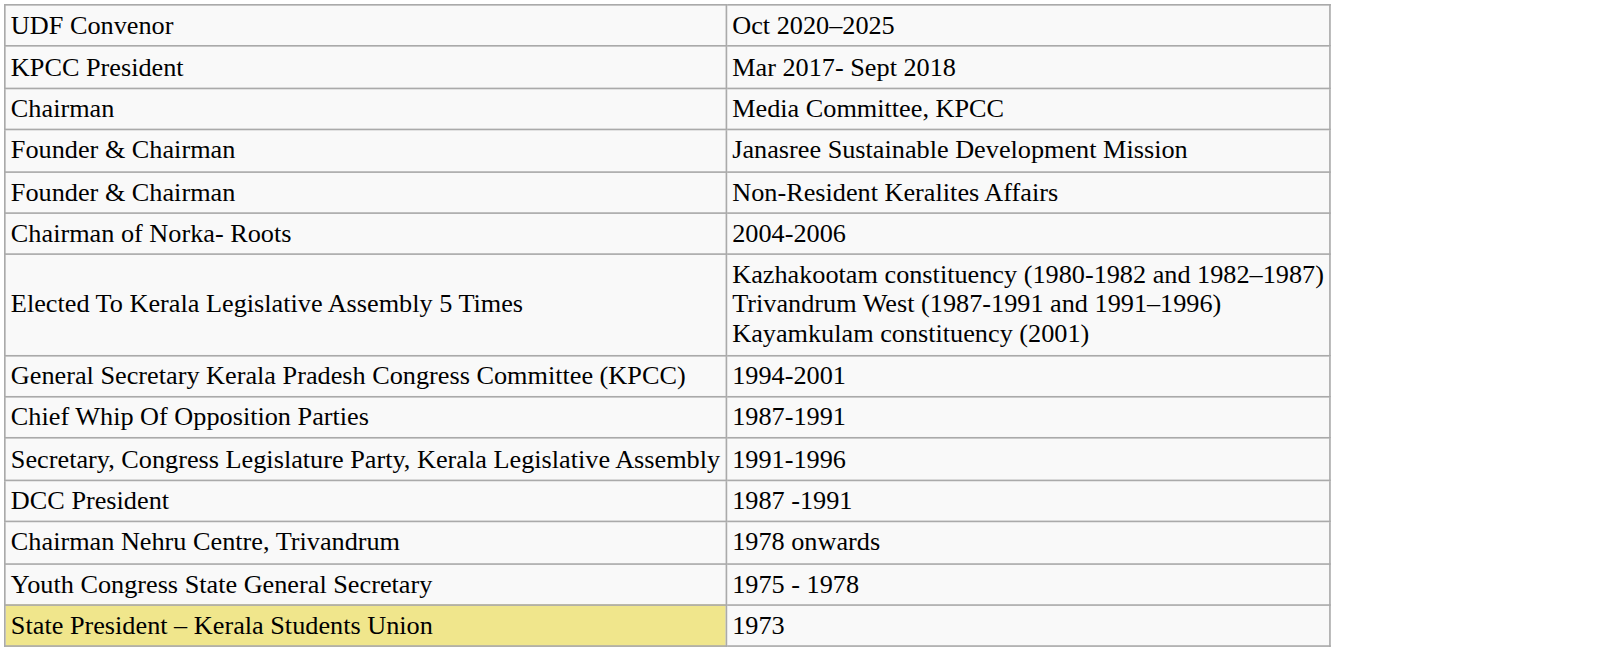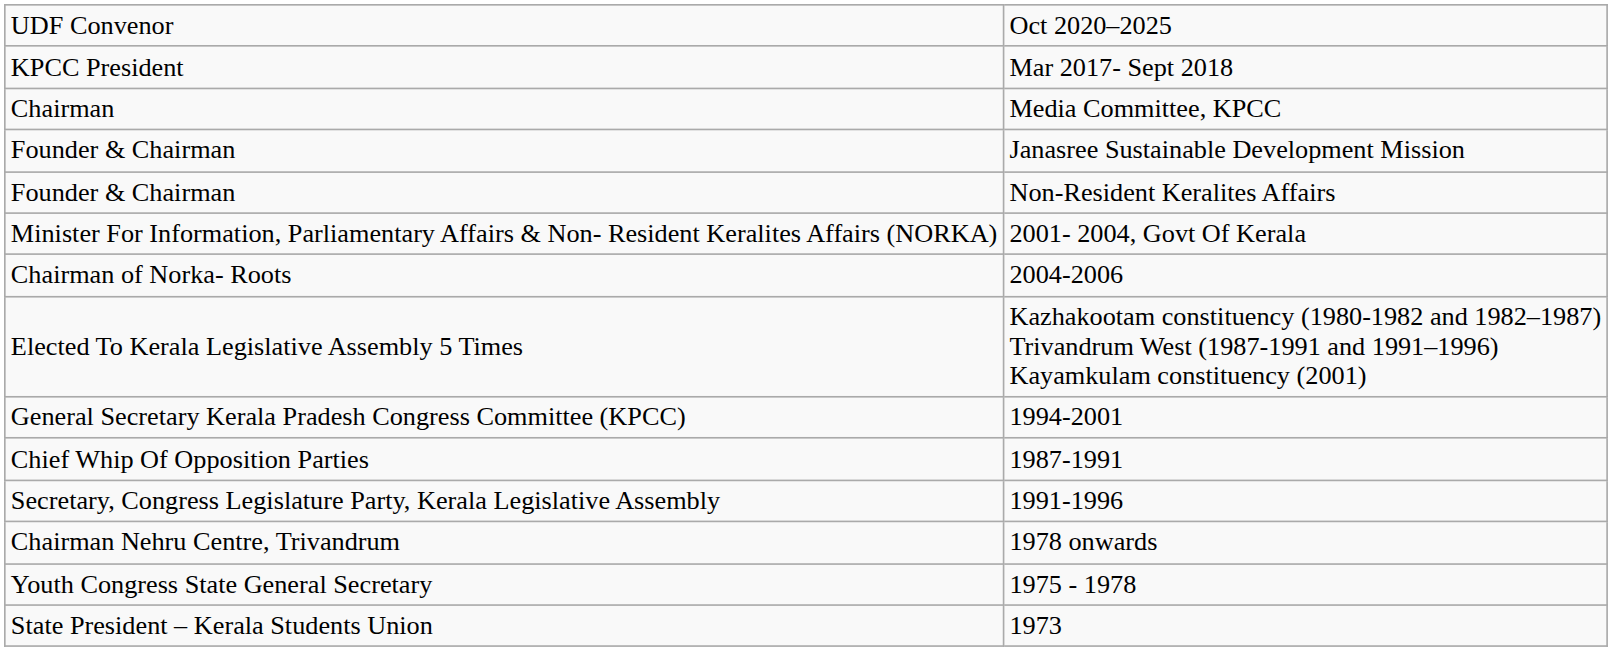+ row: Minister For Information, Parliamentary Affairs & Non- Resident Keralites Affairs (NORKA) | 2001- 2004, Govt Of Kerala
- row: DCC President | 1987 -1991
1973 | column 1: khaki background -> no background
